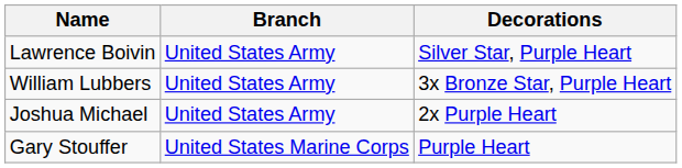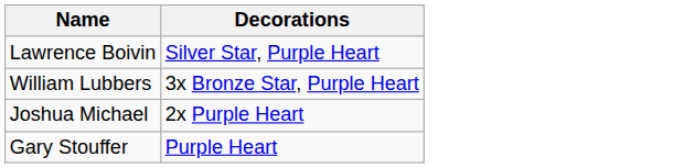- column: Branch | United States Army | United States Army | United States Army | United States Marine Corps
